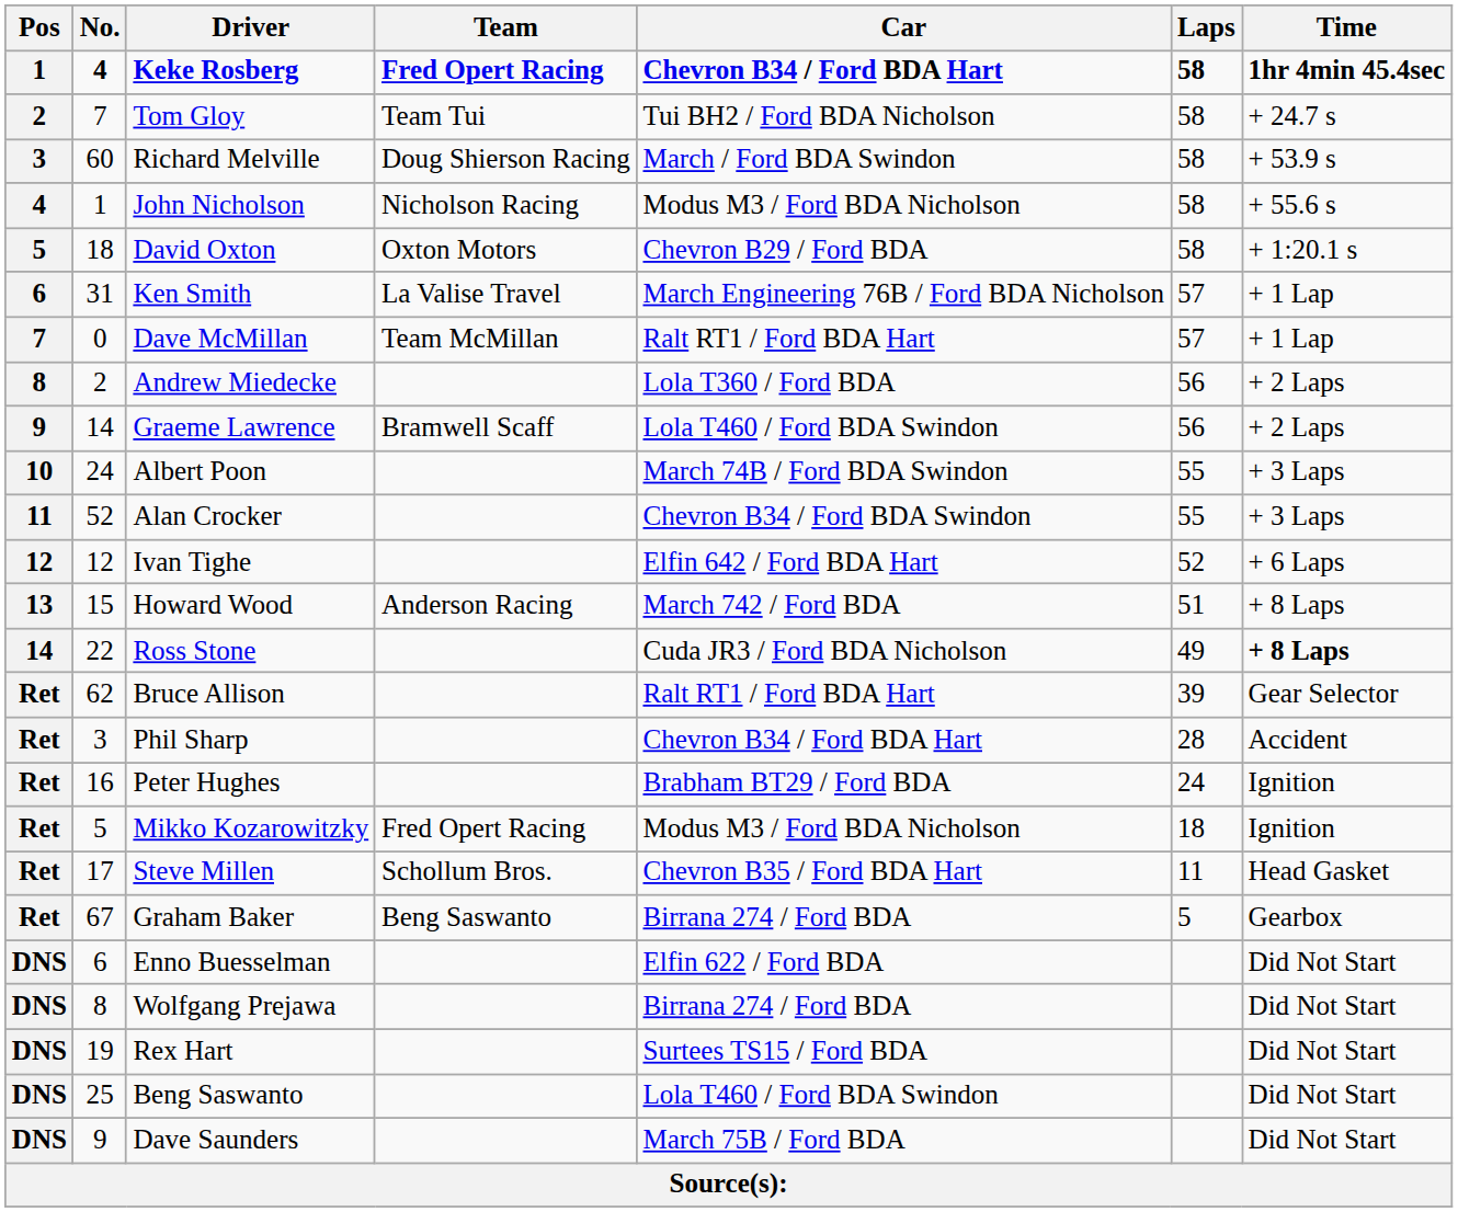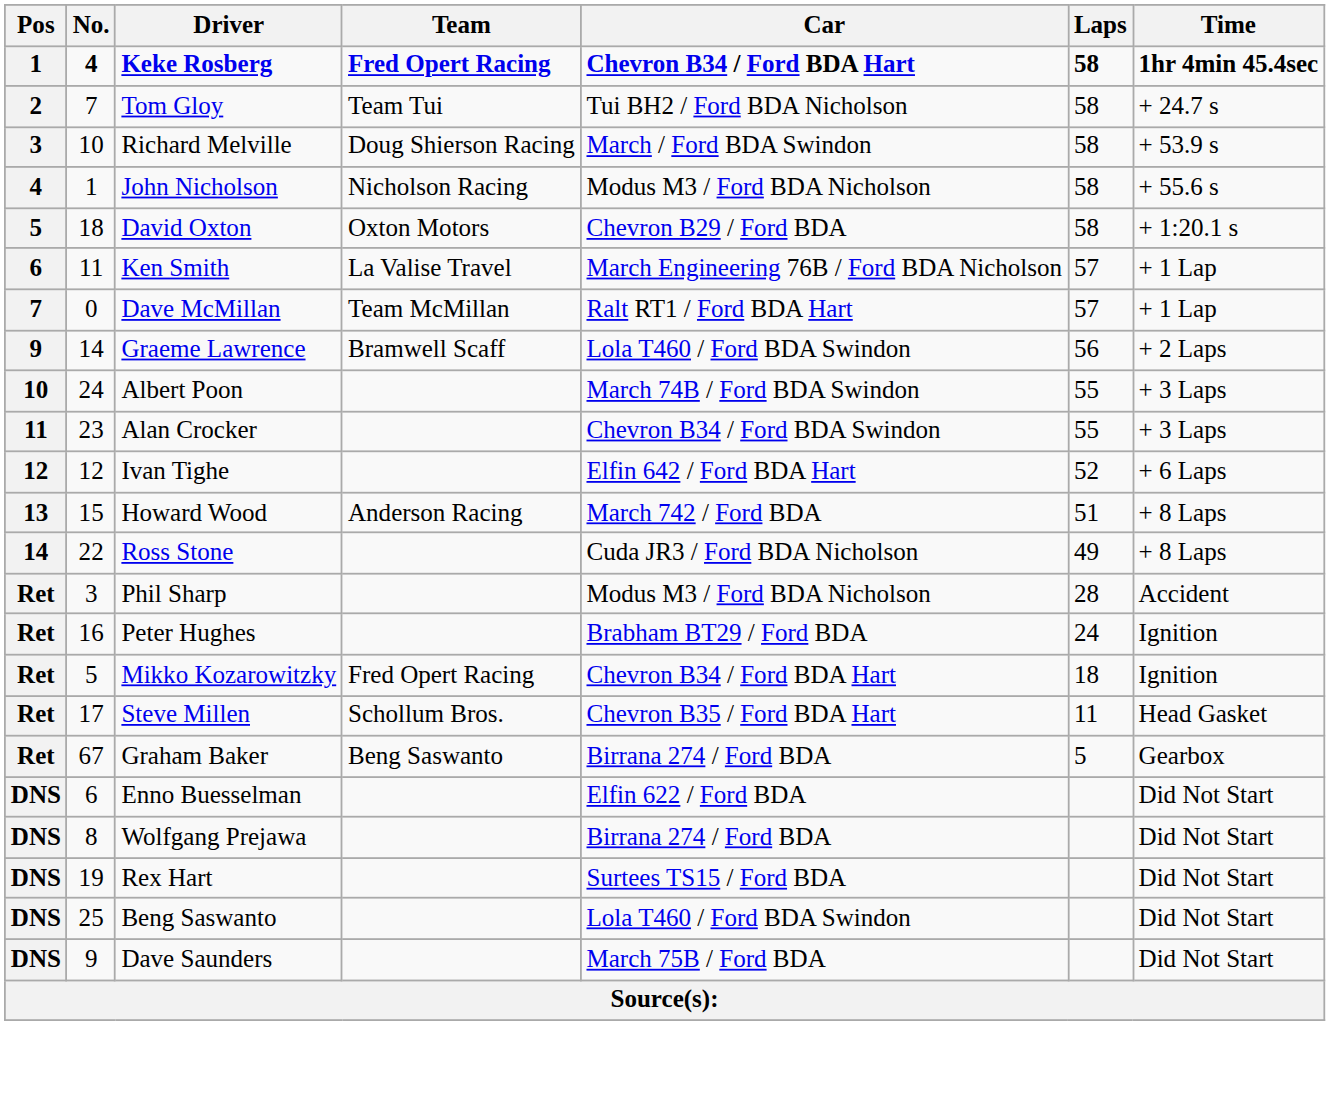Richard Melville | No.: 60 -> 10
Ken Smith | No.: 31 -> 11
- row: 8 | 2 | Andrew Miedecke | Lola T360 / Ford BDA | 56 | + 2 Laps
Alan Crocker | No.: 52 -> 23
Ross Stone | Time: bold -> normal
- row: Ret | 62 | Bruce Allison | Ralt RT1 / Ford BDA Hart | 39 | Gear Selector
Phil Sharp | Car: Chevron B34 / Ford BDA Hart -> Modus M3 / Ford BDA Nicholson
Mikko Kozarowitzky | Car: Modus M3 / Ford BDA Nicholson -> Chevron B34 / Ford BDA Hart
